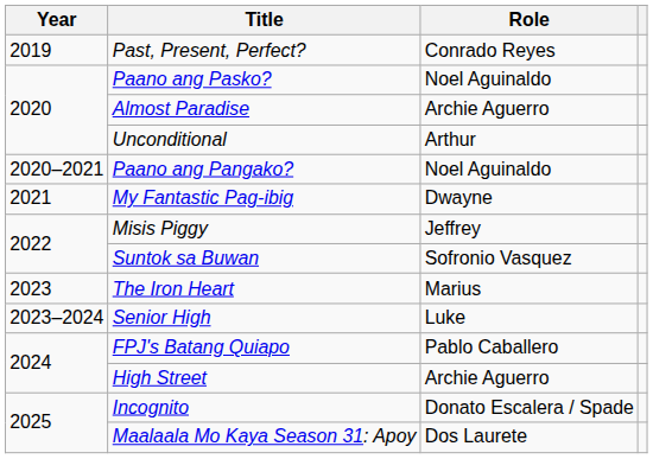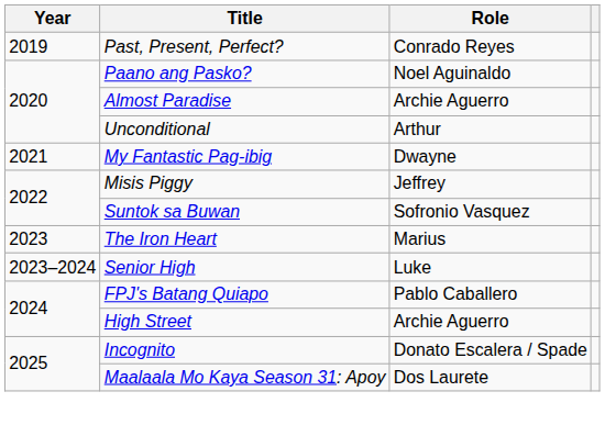- row: 2020–2021 | Paano ang Pangako? | Noel Aguinaldo
